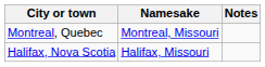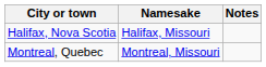rows swapped: Halifax, Nova Scotia <-> Montreal, Quebec
